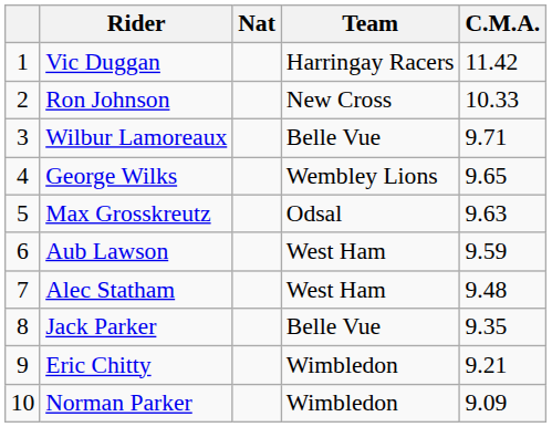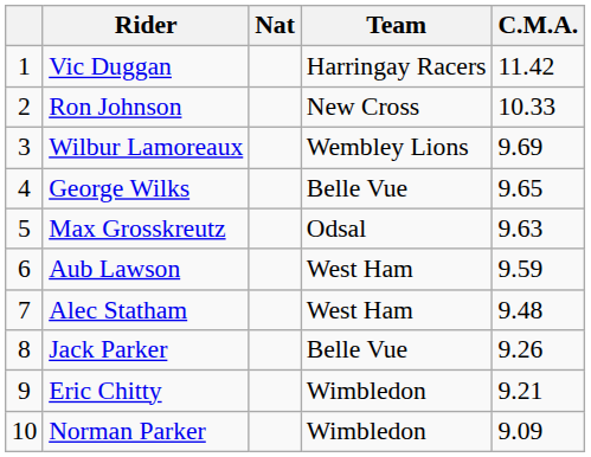Wilbur Lamoreaux | Team: Belle Vue -> Wembley Lions
Wilbur Lamoreaux | C.M.A.: 9.71 -> 9.69
George Wilks | Team: Wembley Lions -> Belle Vue
Jack Parker | C.M.A.: 9.35 -> 9.26
